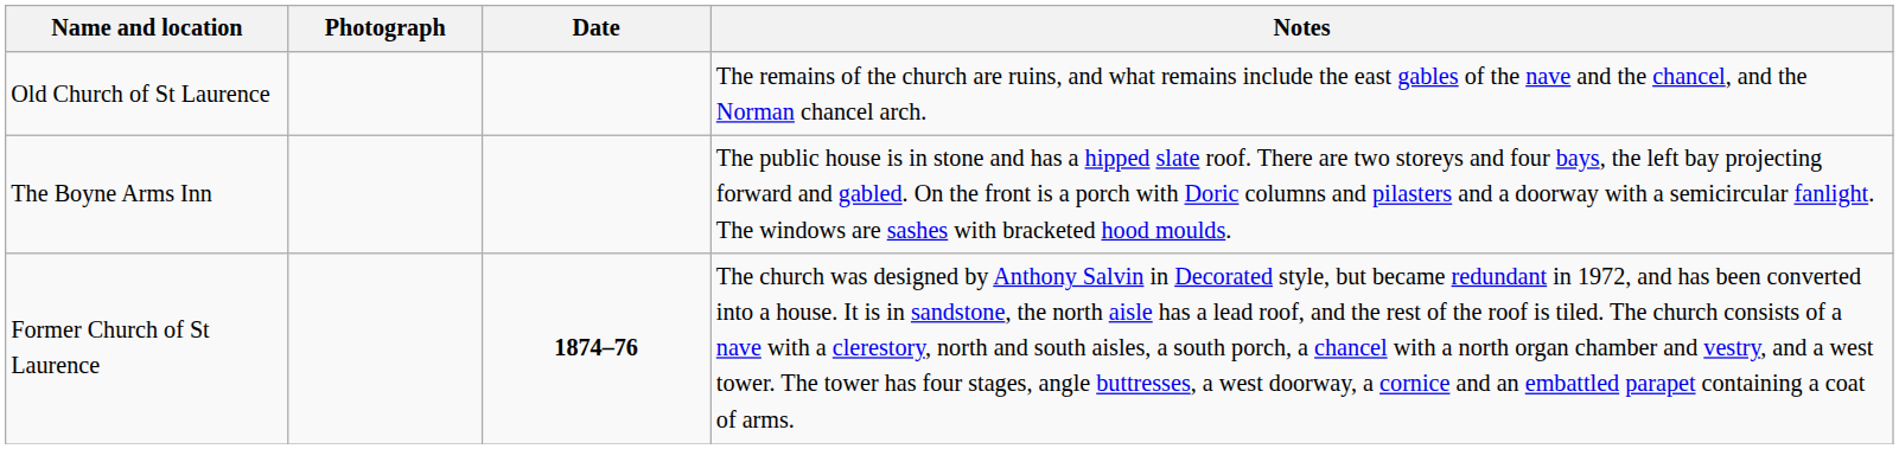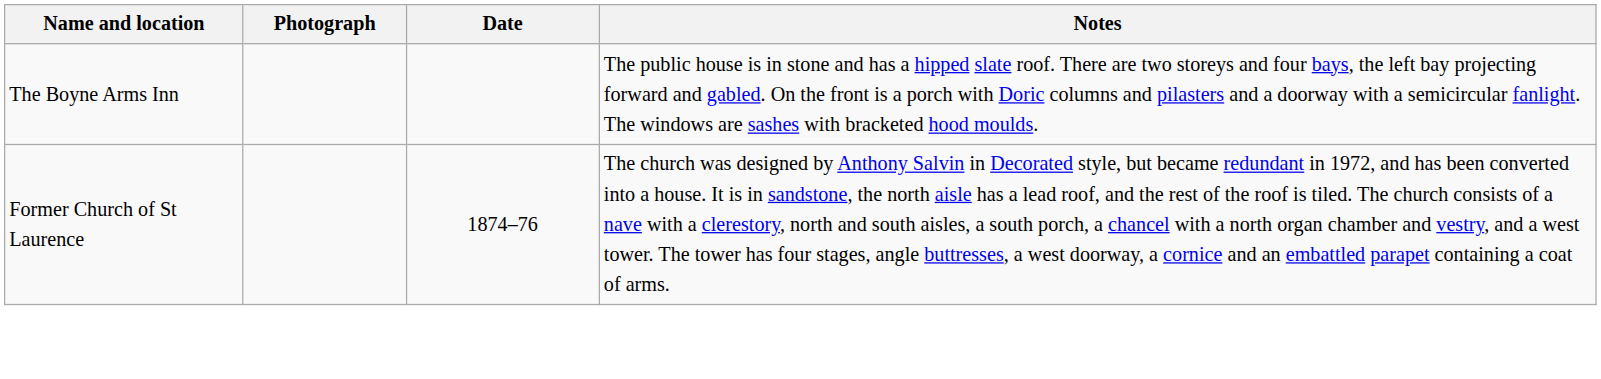- row: Old Church of St Laurence | The remains of the church are ruins, and what remains include the east gables of the nave and the chancel, and the Norman chancel arch.
Former Church of St Laurence | Date: bold -> normal
